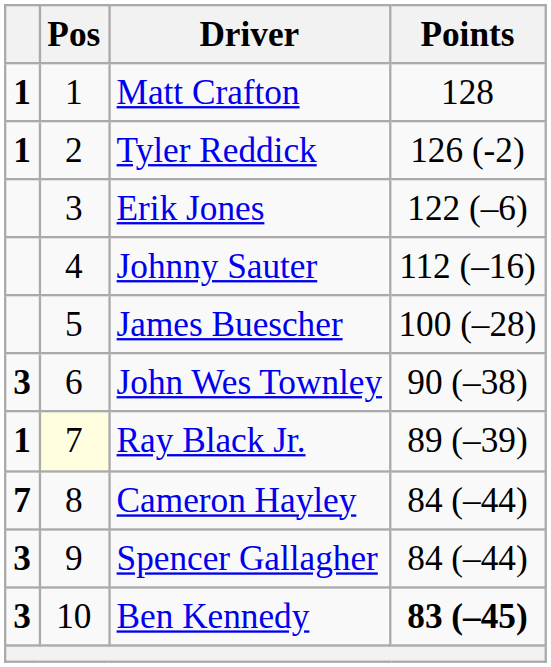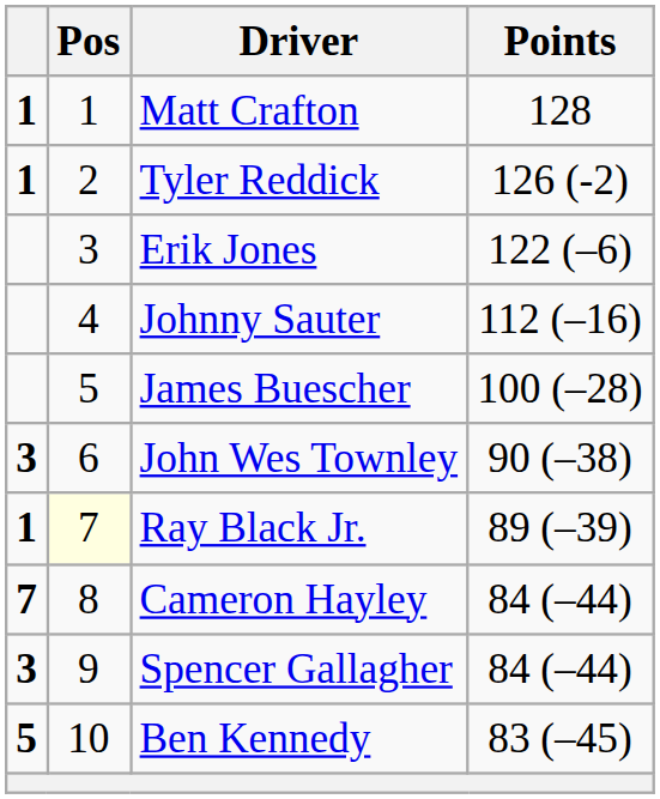Ben Kennedy | column 1: 3 -> 5
Ben Kennedy | Points: bold -> normal
